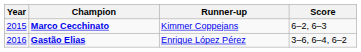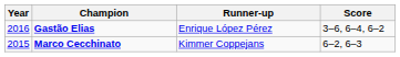rows swapped: Gastão Elias <-> Marco Cecchinato
